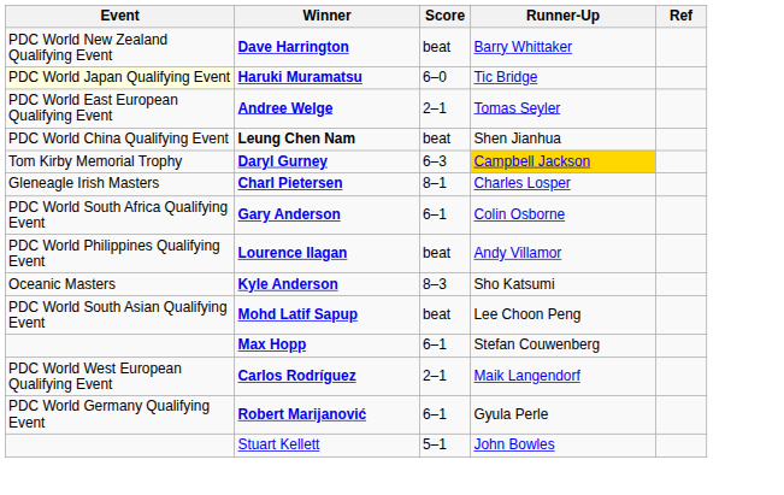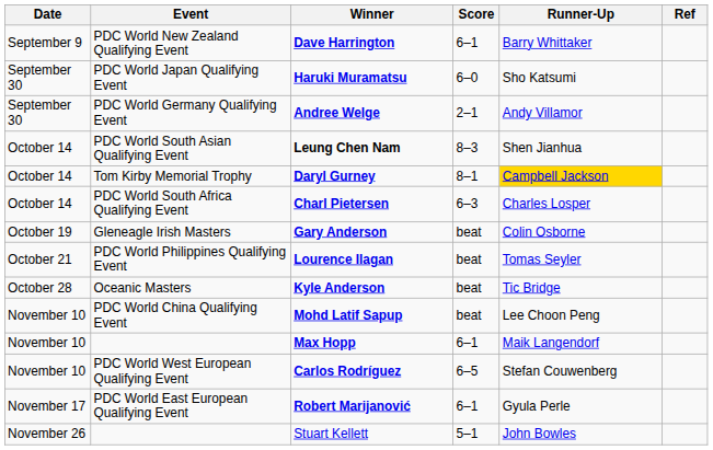+ column: Date | September 9 | September 30 | September 30 | October 14 | October 14 | October 14 | October 19 | October 21 | October 28 | November 10 | November 10 | November 10 | November 17 | November 26
Dave Harrington | Score: beat -> 6–1
Haruki Muramatsu | Event: lightyellow background -> no background
Haruki Muramatsu | Runner-Up: Tic Bridge -> Sho Katsumi
Andree Welge | Event: PDC World East European Qualifying Event -> PDC World Germany Qualifying Event
Andree Welge | Runner-Up: Tomas Seyler -> Andy Villamor
Leung Chen Nam | Event: PDC World China Qualifying Event -> PDC World South Asian Qualifying Event
Leung Chen Nam | Score: beat -> 8–3
Daryl Gurney | Score: 6–3 -> 8–1
Charl Pietersen | Event: Gleneagle Irish Masters -> PDC World South Africa Qualifying Event
Charl Pietersen | Score: 8–1 -> 6–3
Gary Anderson | Event: PDC World South Africa Qualifying Event -> Gleneagle Irish Masters
Gary Anderson | Score: 6–1 -> beat
Lourence Ilagan | Runner-Up: Andy Villamor -> Tomas Seyler
Kyle Anderson | Score: 8–3 -> beat
Kyle Anderson | Runner-Up: Sho Katsumi -> Tic Bridge
Mohd Latif Sapup | Event: PDC World South Asian Qualifying Event -> PDC World China Qualifying Event
Max Hopp | Runner-Up: Stefan Couwenberg -> Maik Langendorf
Carlos Rodríguez | Score: 2–1 -> 6–5
Carlos Rodríguez | Runner-Up: Maik Langendorf -> Stefan Couwenberg
Robert Marijanović | Event: PDC World Germany Qualifying Event -> PDC World East European Qualifying Event
